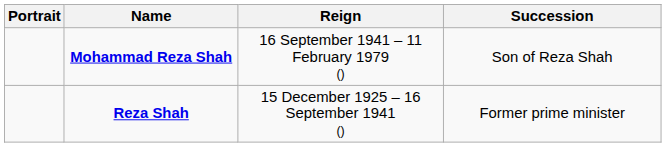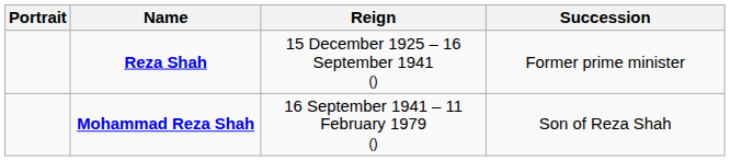rows swapped: Reza Shah <-> Mohammad Reza Shah
